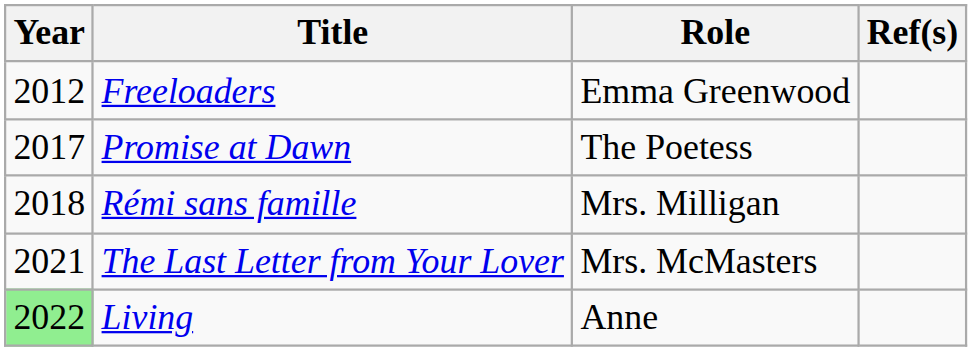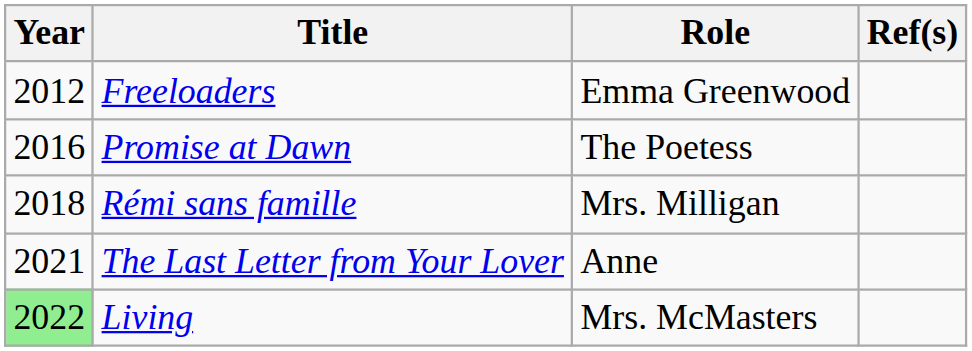Promise at Dawn | Year: 2017 -> 2016
The Last Letter from Your Lover | Role: Mrs. McMasters -> Anne
Living | Role: Anne -> Mrs. McMasters
